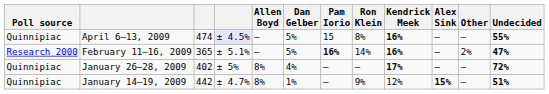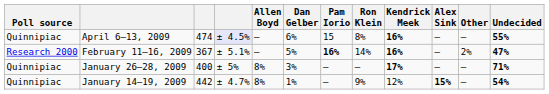April 6–13, 2009 | Dan Gelber: 5% -> 6%
February 11–16, 2009 | column 3: 365 -> 367
January 26–28, 2009 | column 3: 402 -> 400
January 26–28, 2009 | Dan Gelber: 4% -> 3%
January 26–28, 2009 | Undecided: 72% -> 71%
January 14–19, 2009 | Undecided: 51% -> 54%
